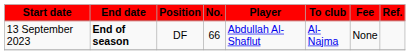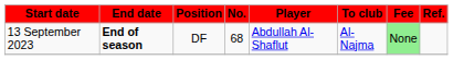13 September 2023 | No.: 66 -> 68
13 September 2023 | Fee: no background -> lightgreen background
